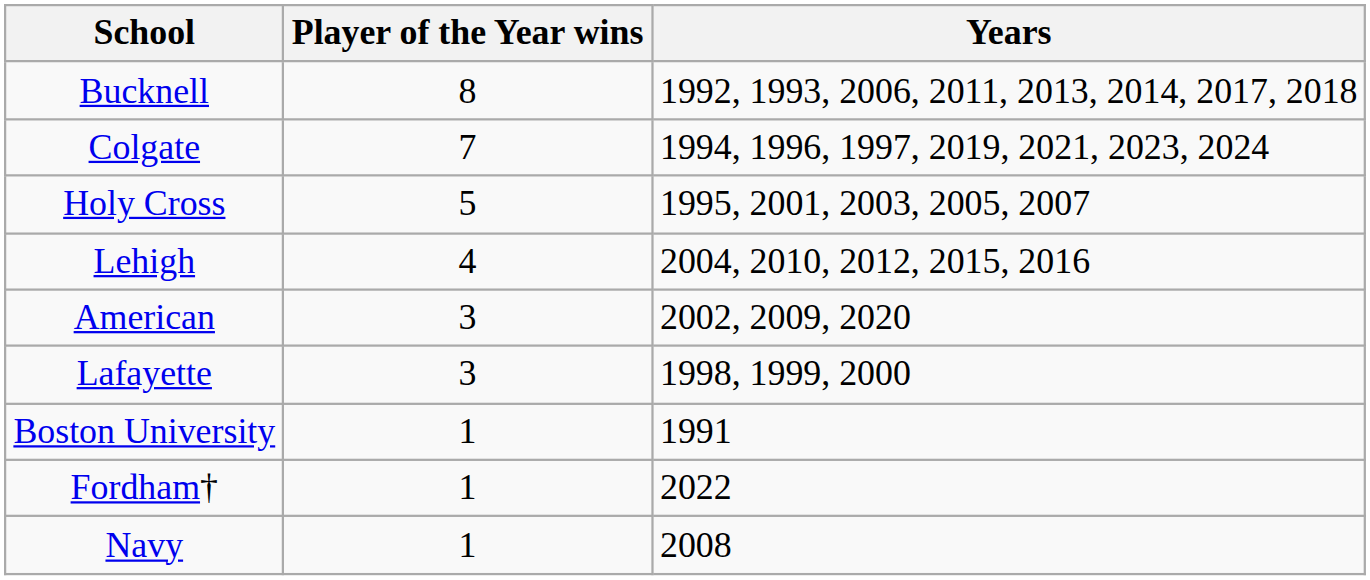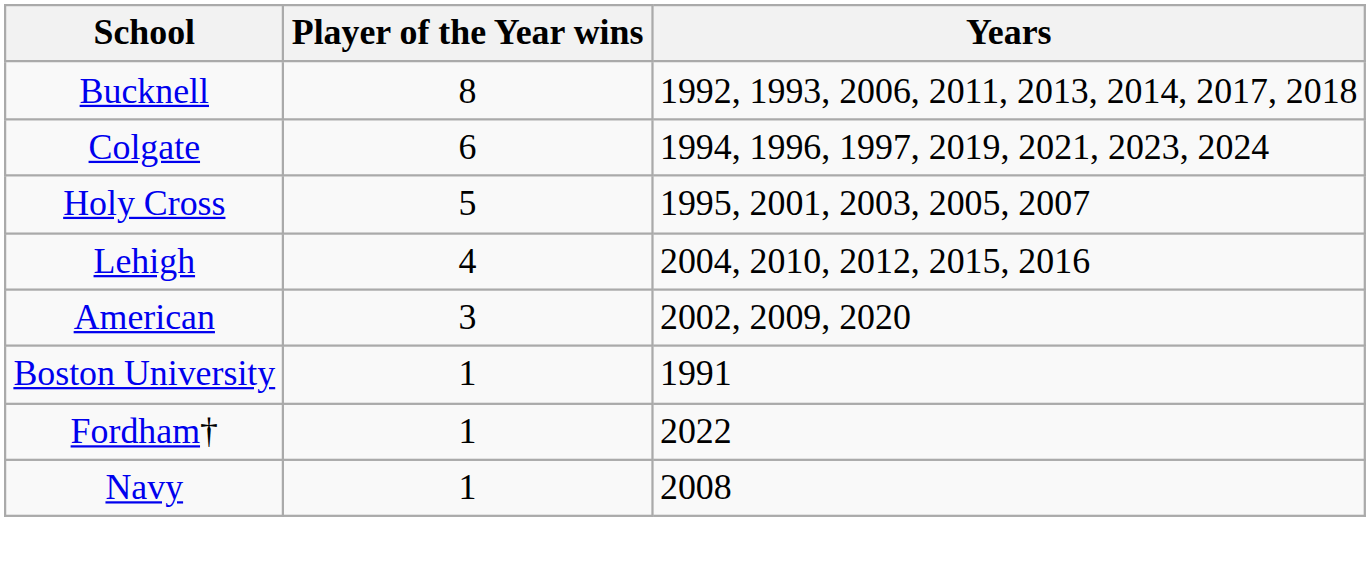Colgate | Player of the Year wins: 7 -> 6
- row: Lafayette | 3 | 1998, 1999, 2000
